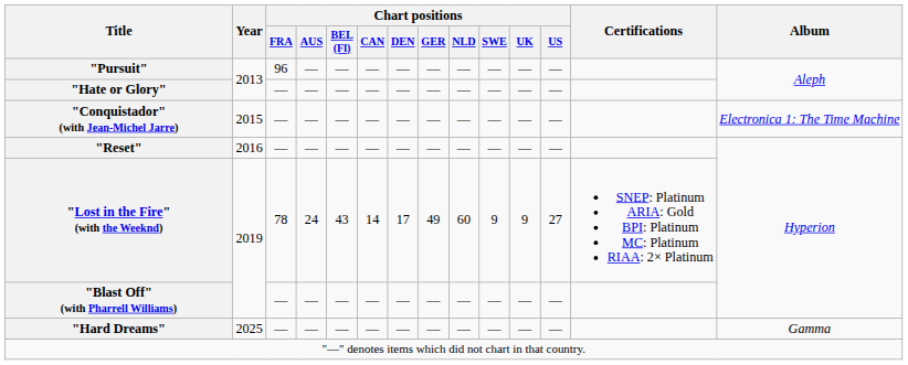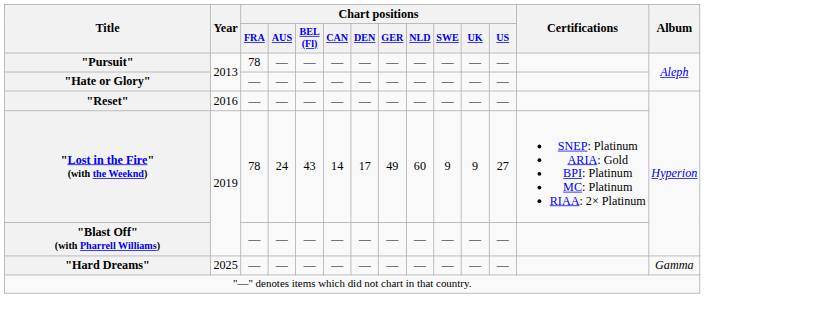"Pursuit" | Chart positions / FRA: 96 -> 78
- row: "Conquistador" (with Jean-Michel Jarre) | 2015 | — | — | — | — | — | — | — | — | — | — | Electronica 1: The Time Machine
